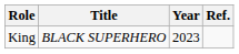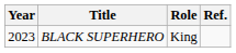columns swapped: Year <-> Role
